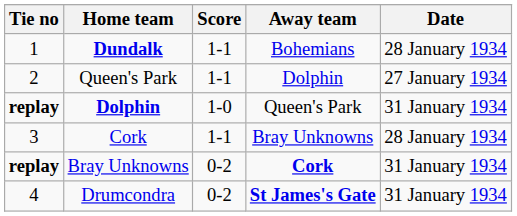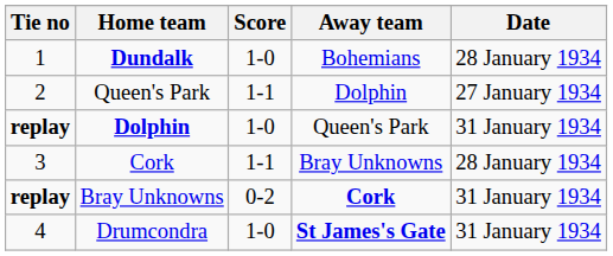Dundalk | Score: 1-1 -> 1-0
Drumcondra | Score: 0-2 -> 1-0
